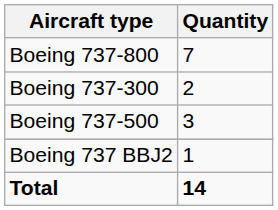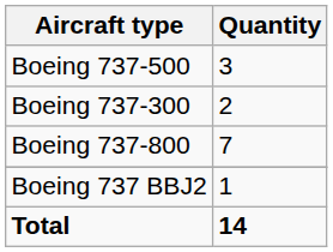rows swapped: Boeing 737-500 <-> Boeing 737-800
